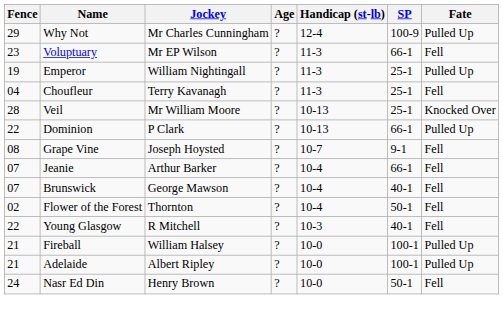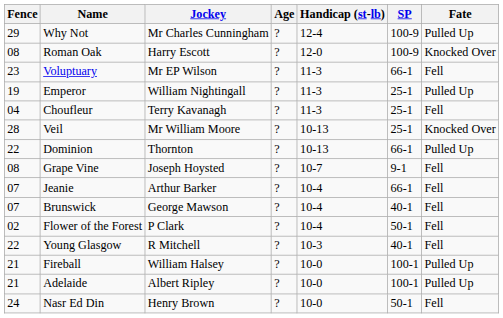+ row: 08 | Roman Oak | Harry Escott | ? | 12-0 | 100-9 | Knocked Over
Dominion | Jockey: P Clark -> Thornton
Flower of the Forest | Jockey: Thornton -> P Clark
